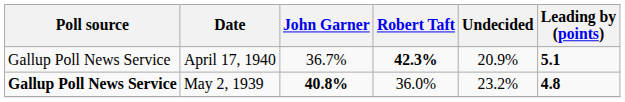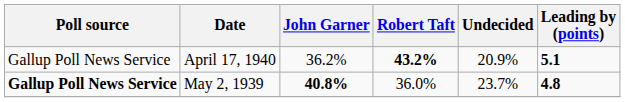April 17, 1940 | John Garner: 36.7% -> 36.2%
April 17, 1940 | Robert Taft: 42.3% -> 43.2%
May 2, 1939 | Undecided: 23.2% -> 23.7%
